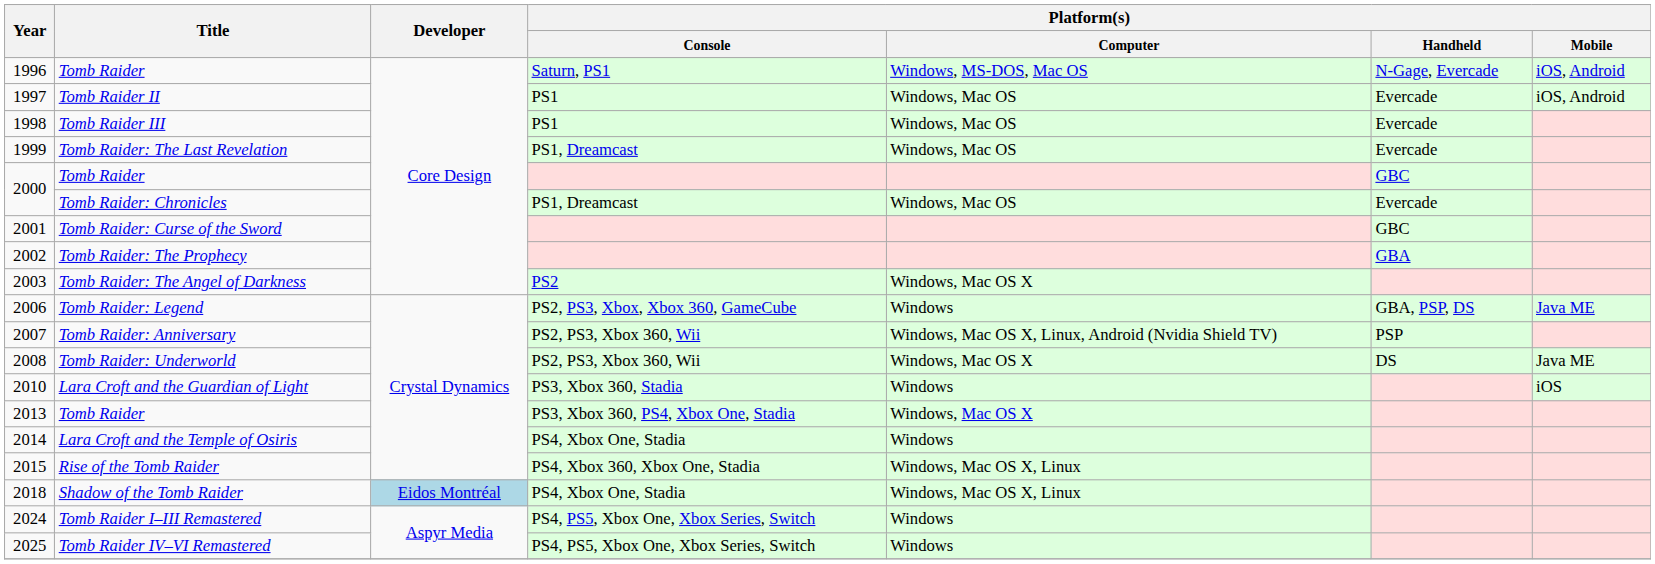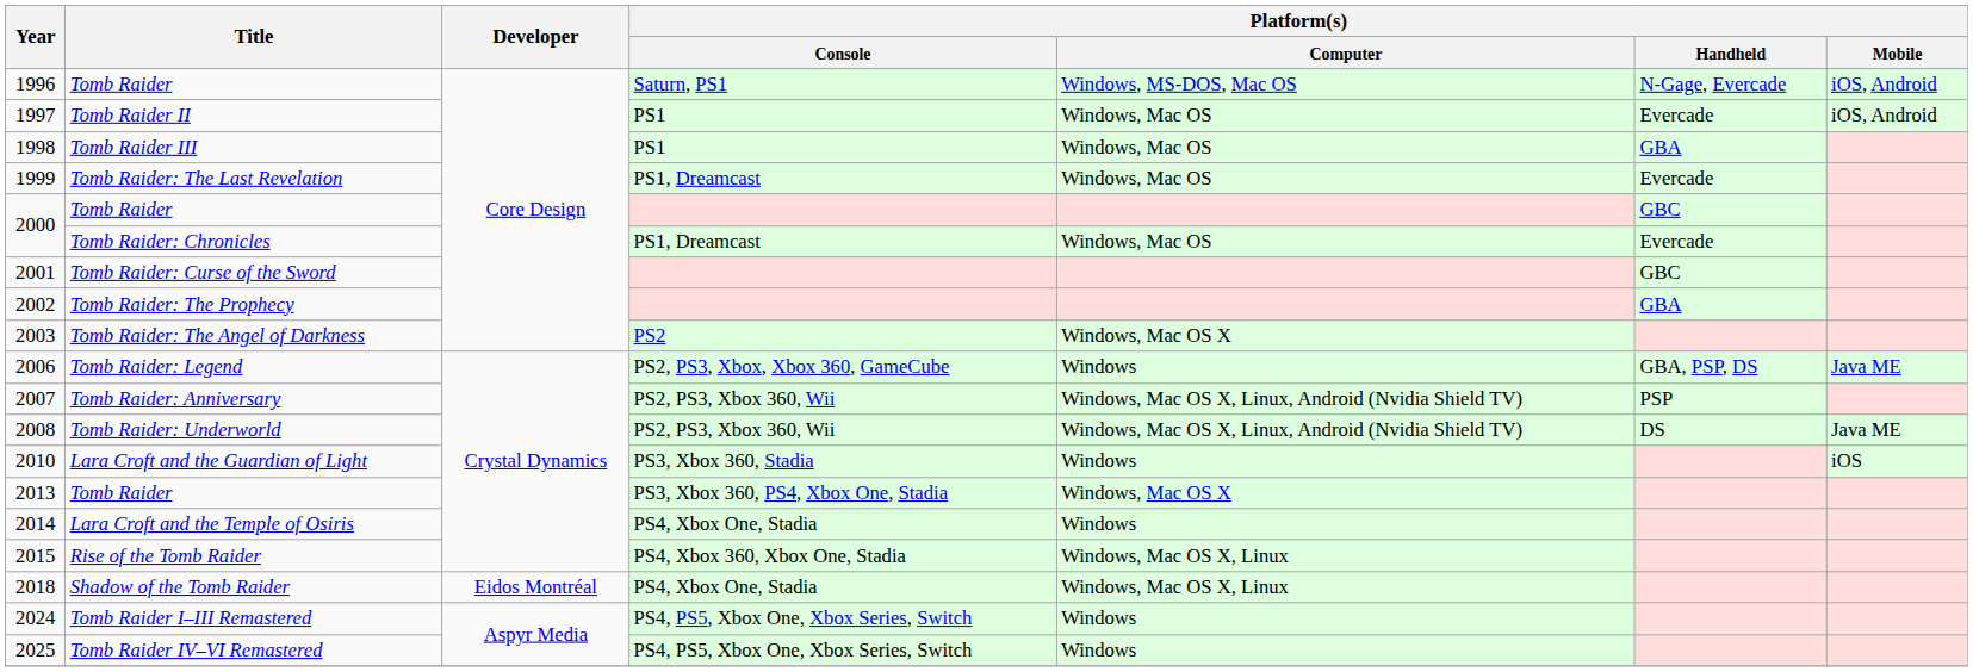1998 | Platform(s) / Handheld: Evercade -> GBA
2008 | Platform(s) / Computer: Windows, Mac OS X -> Windows, Mac OS X, Linux, Android (Nvidia Shield TV)
2018 | Developer: lightblue background -> no background
